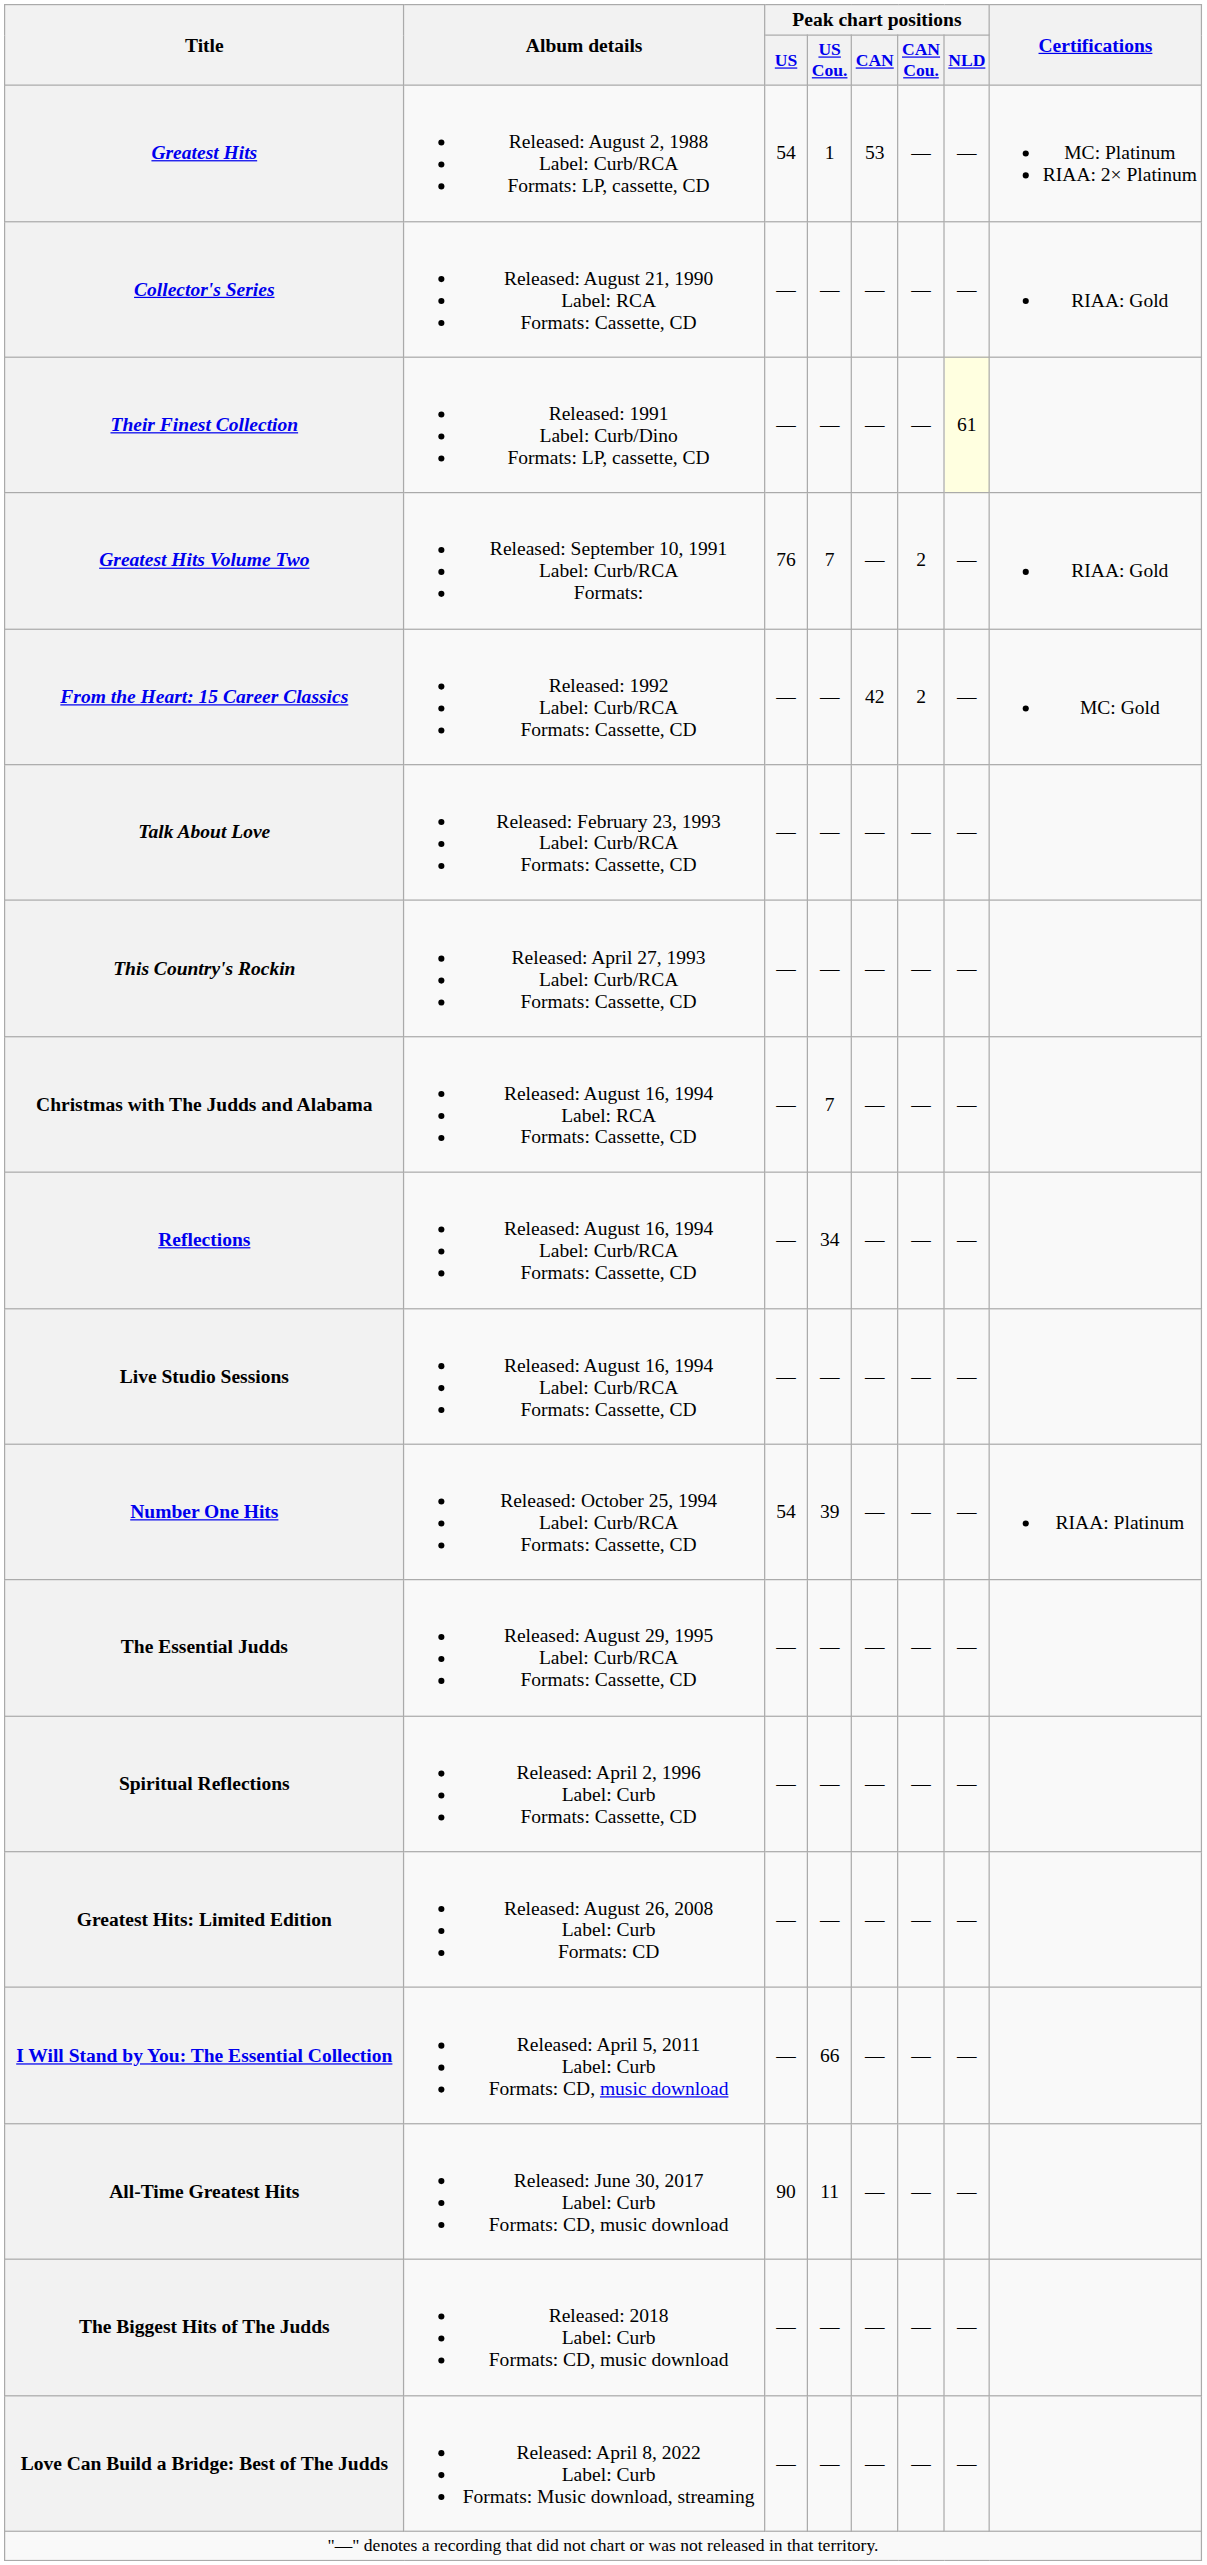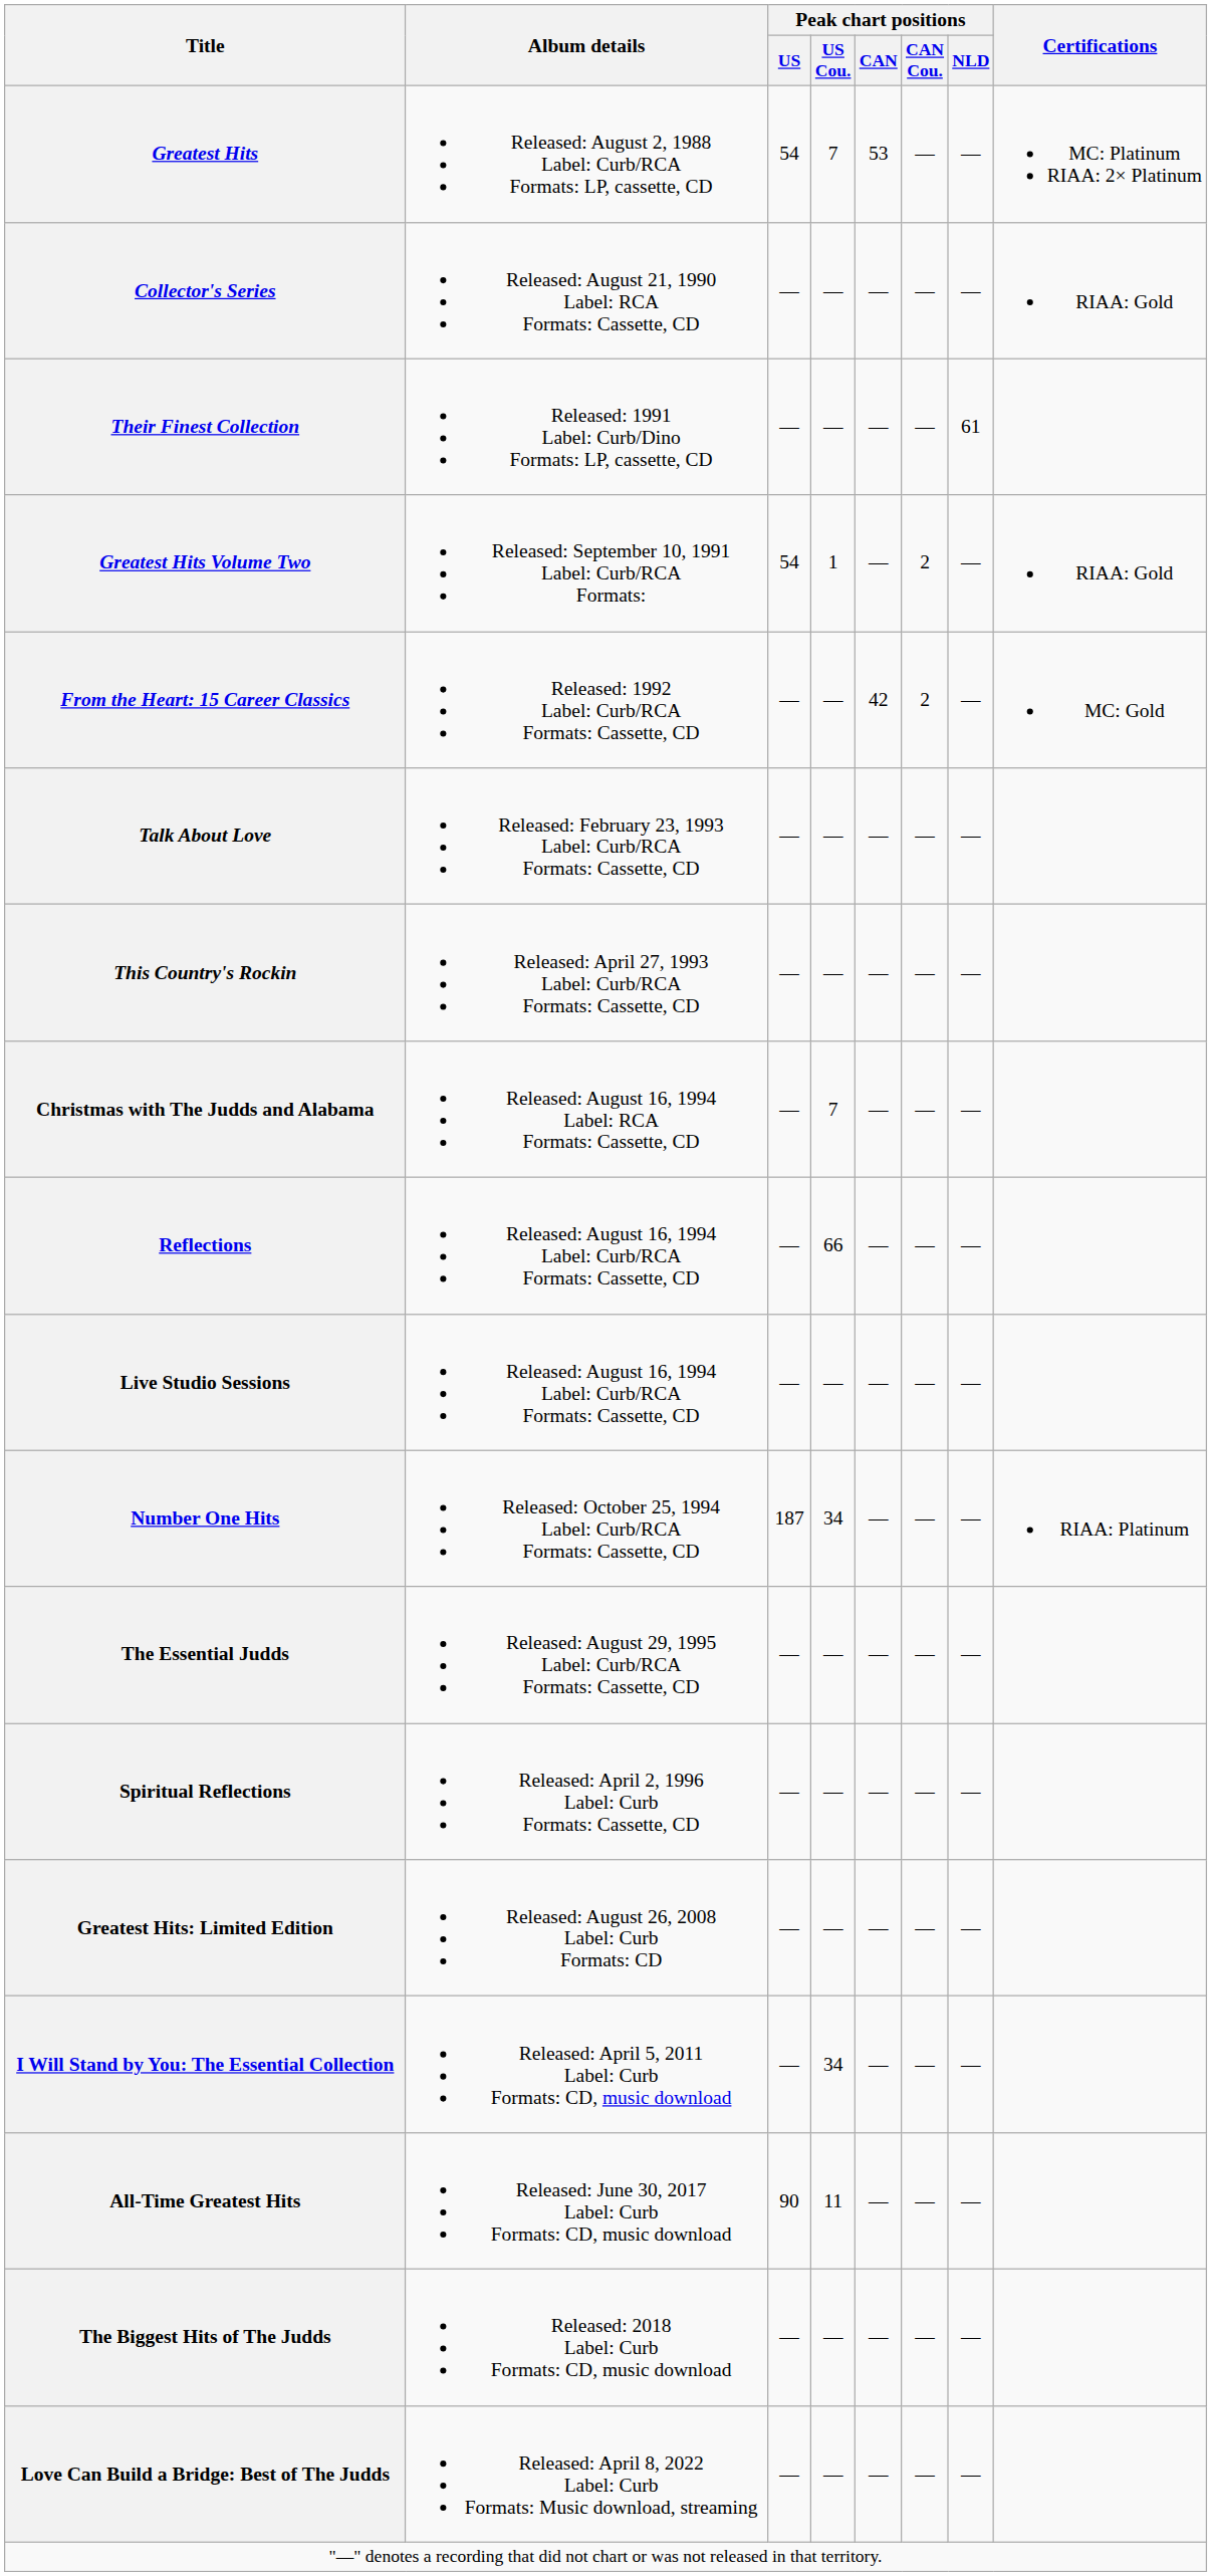Greatest Hits | Peak chart positions / US Cou.: 1 -> 7
Their Finest Collection | Peak chart positions / NLD: lightyellow background -> no background
Greatest Hits Volume Two | Peak chart positions / US: 76 -> 54
Greatest Hits Volume Two | Peak chart positions / US Cou.: 7 -> 1
Reflections | Peak chart positions / US Cou.: 34 -> 66
Number One Hits | Peak chart positions / US: 54 -> 187
Number One Hits | Peak chart positions / US Cou.: 39 -> 34
I Will Stand by You: The Essential Collection | Peak chart positions / US Cou.: 66 -> 34
